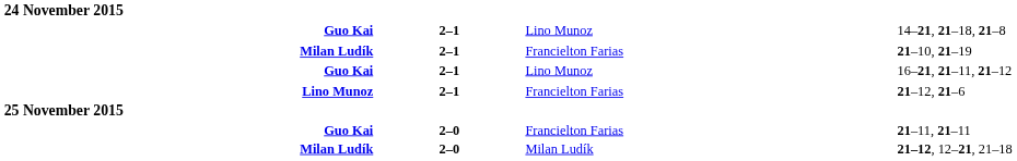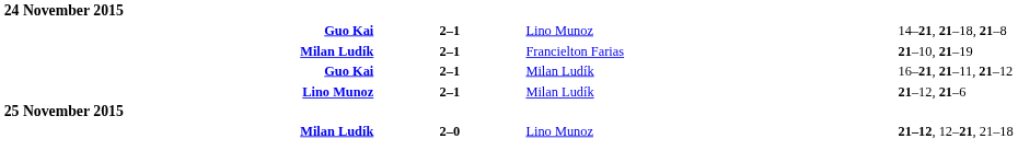16–21, 21–11, 21–12 | column 3: Lino Munoz -> Milan Ludík
21–12, 21–6 | column 3: Francielton Farias -> Milan Ludík
- row: Guo Kai | 2–0 | Francielton Farias | 21–11, 21–11
21–12, 12–21, 21–18 | column 3: Milan Ludík -> Lino Munoz
